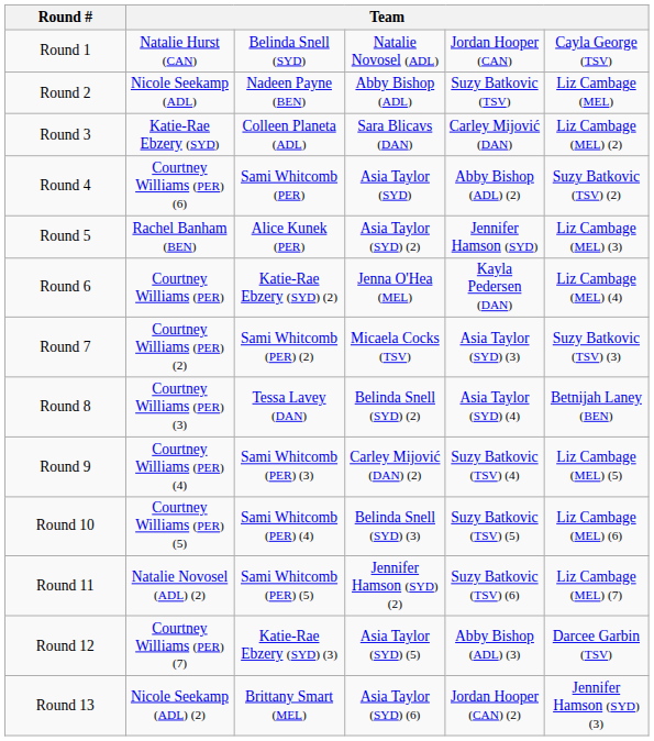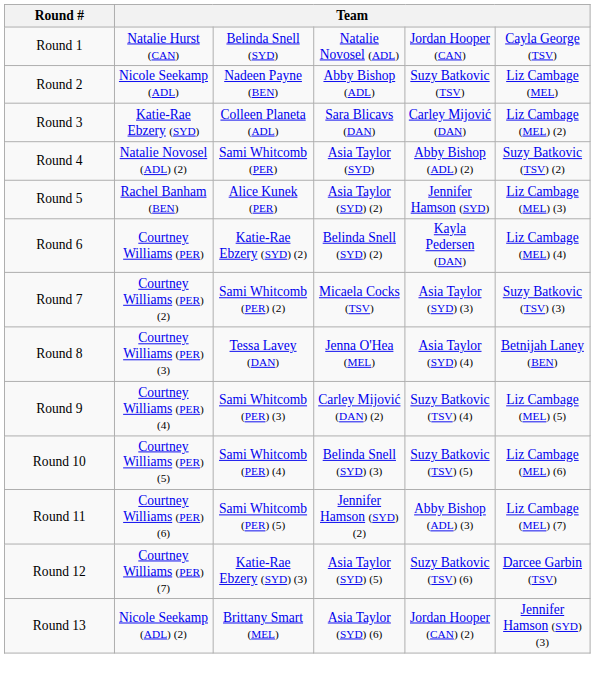Round 4 | column 2: Courtney Williams (PER) (6) -> Natalie Novosel (ADL) (2)
Round 6 | column 4: Jenna O'Hea (MEL) -> Belinda Snell (SYD) (2)
Round 8 | column 4: Belinda Snell (SYD) (2) -> Jenna O'Hea (MEL)
Round 11 | column 2: Natalie Novosel (ADL) (2) -> Courtney Williams (PER) (6)
Round 11 | column 5: Suzy Batkovic (TSV) (6) -> Abby Bishop (ADL) (3)
Round 12 | column 5: Abby Bishop (ADL) (3) -> Suzy Batkovic (TSV) (6)
